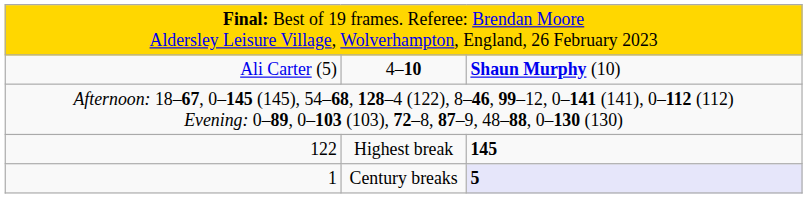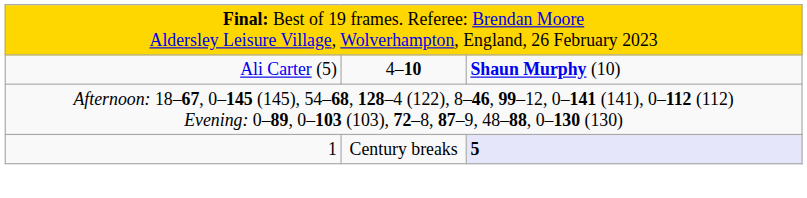- row: 122 | Highest break | 145
